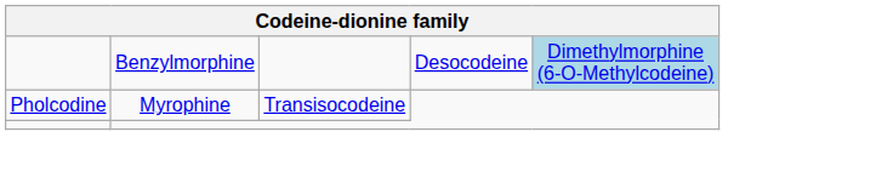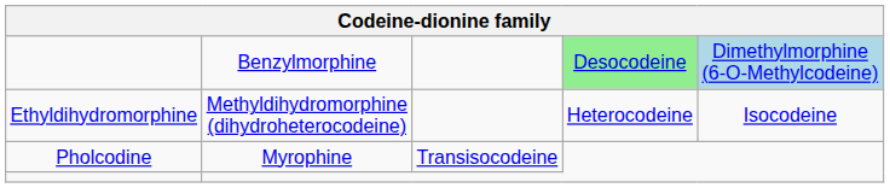Benzylmorphine | column 4: no background -> lightgreen background
+ row: Ethyldihydromorphine | Methyldihydromorphine (dihydroheterocodeine) | Heterocodeine | Isocodeine
